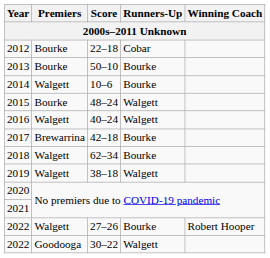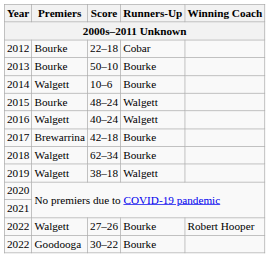2022 / 30–22 | Runners-Up: Walgett -> Bourke
